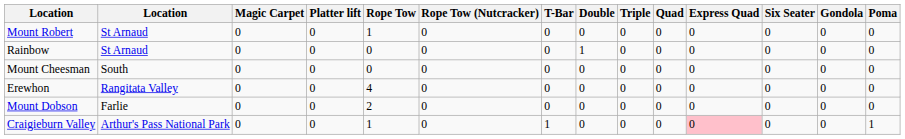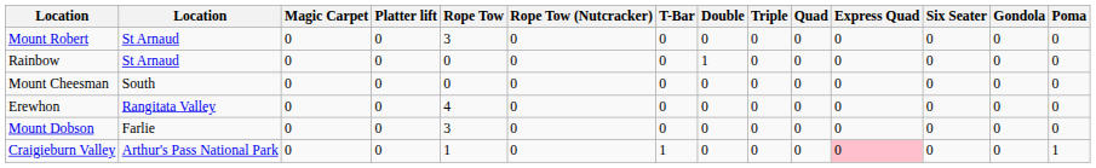Mount Robert | Rope Tow: 1 -> 3
Mount Dobson | Rope Tow: 2 -> 3
